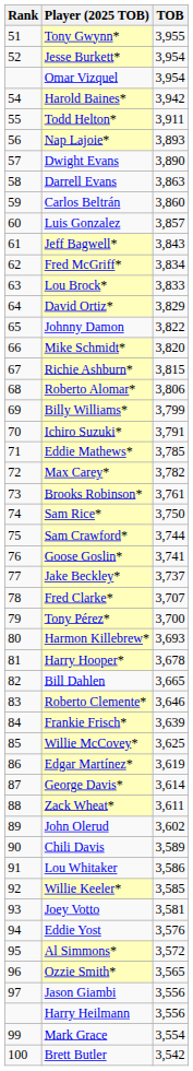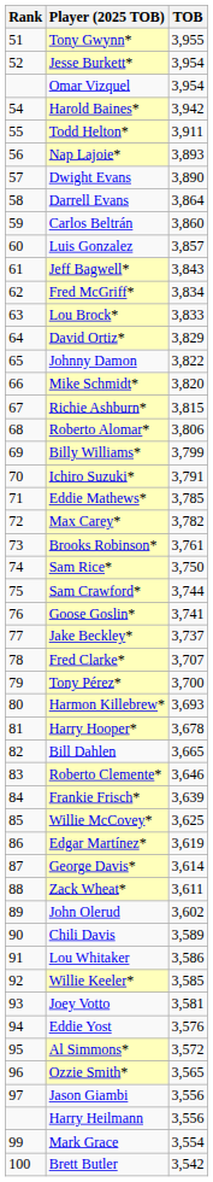Darrell Evans | TOB: 3,863 -> 3,864
